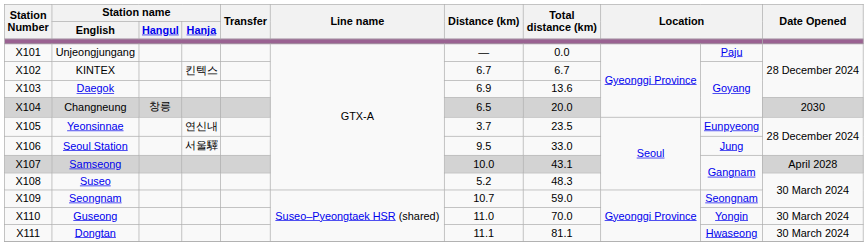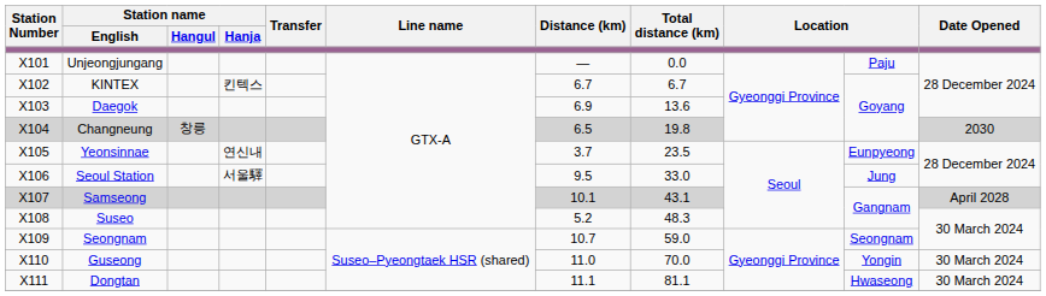Changneung | Total distance (km): 20.0 -> 19.8
Samseong | Distance (km): 10.0 -> 10.1
